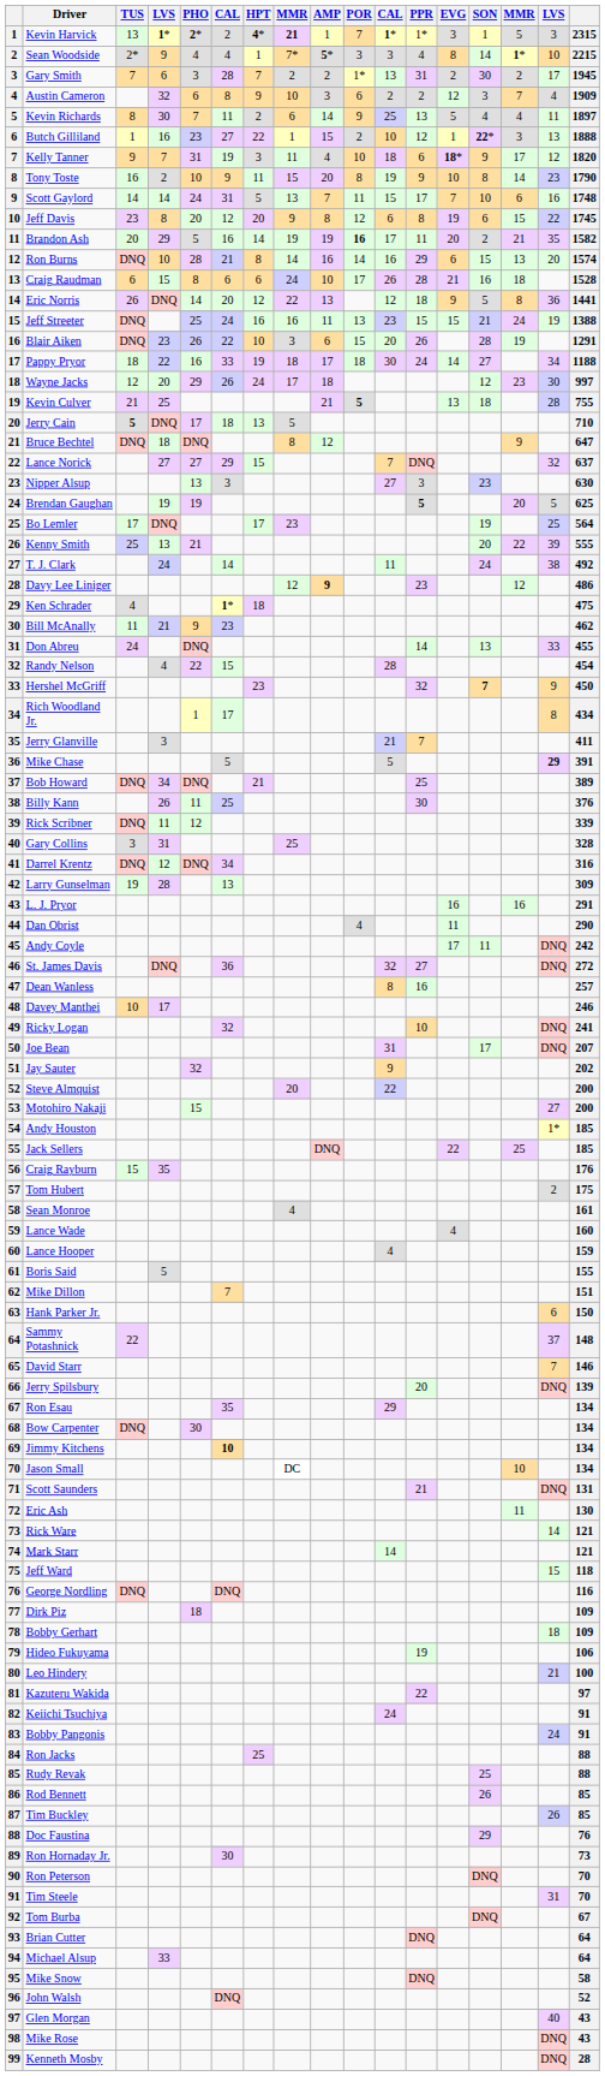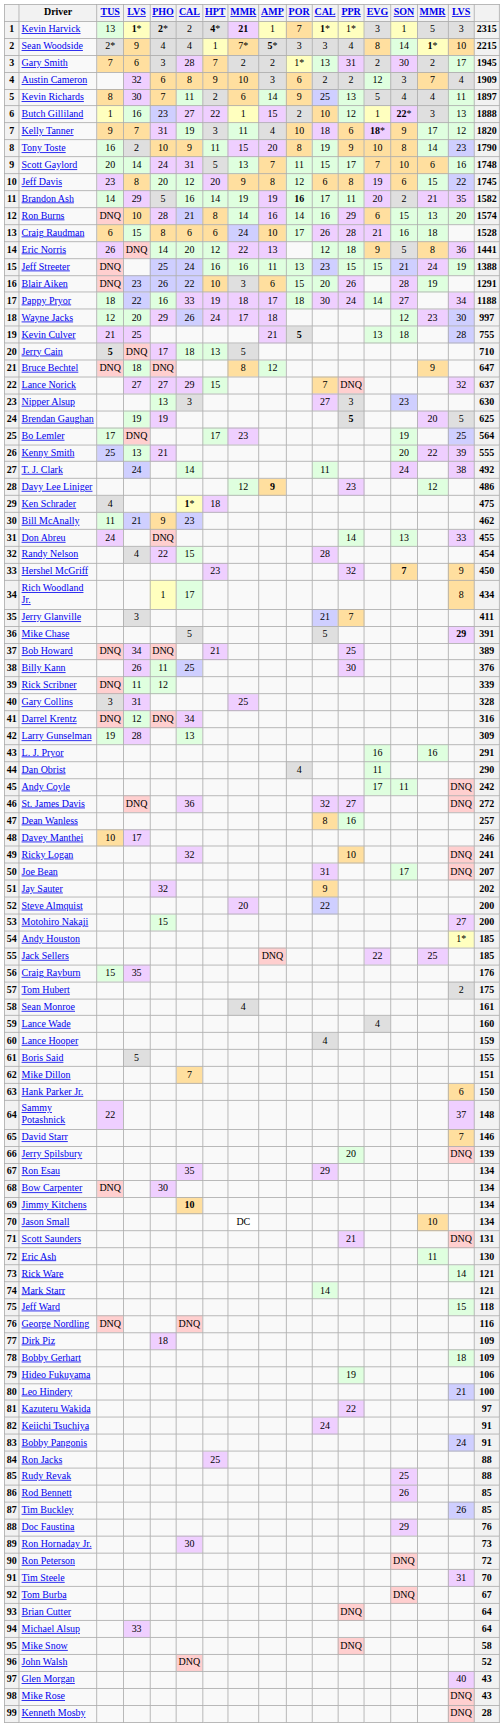Scott Gaylord | TUS: 14 -> 20
Brandon Ash | TUS: 20 -> 14
Ron Peterson | column 17: 70 -> 72
